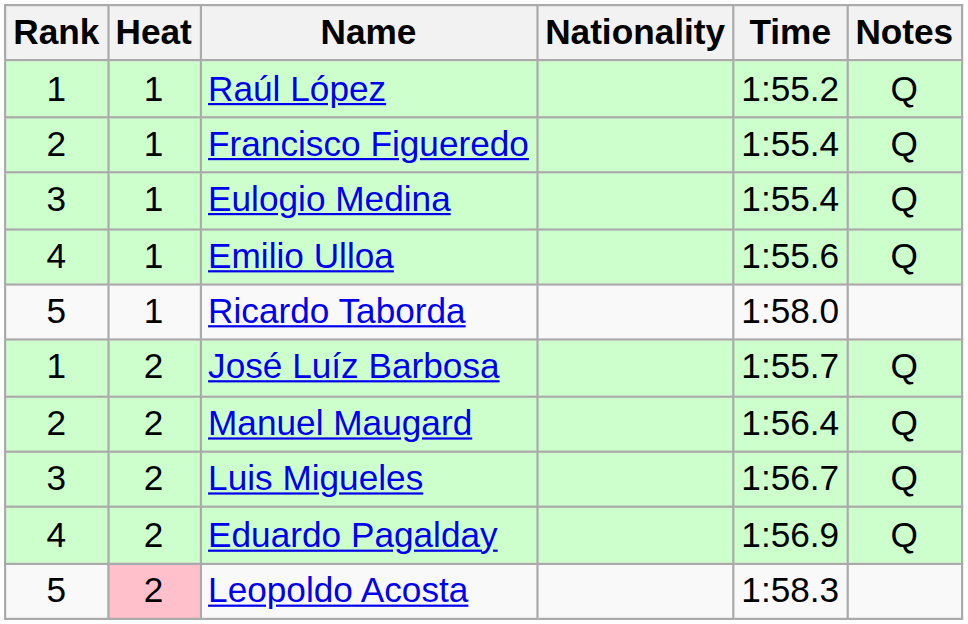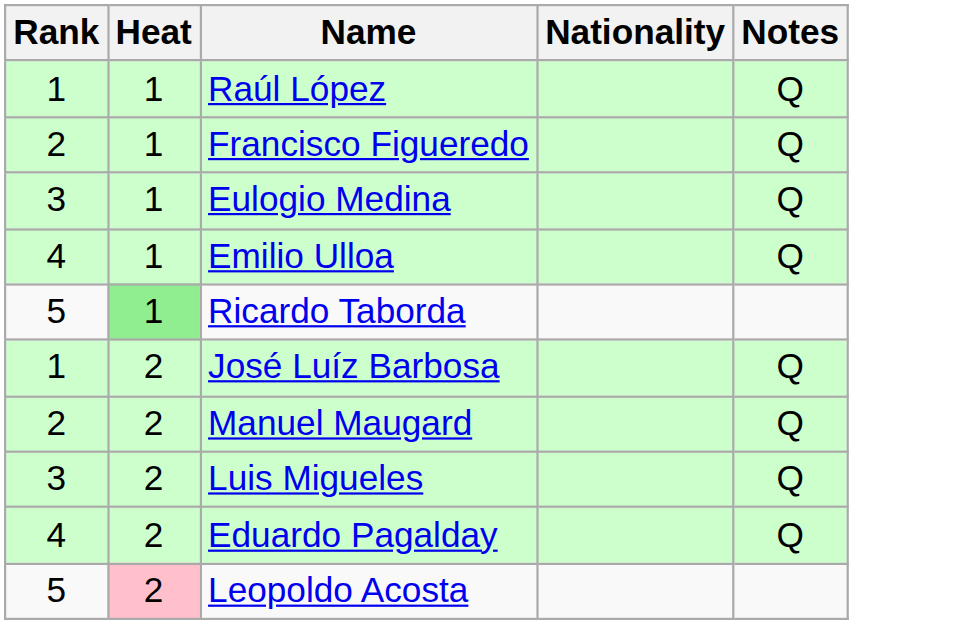- column: Time | 1:55.2 | 1:55.4 | 1:55.4 | 1:55.6 | 1:58.0 | 1:55.7 | 1:56.4 | 1:56.7 | 1:56.9 | 1:58.3
Ricardo Taborda | Heat: no background -> lightgreen background
